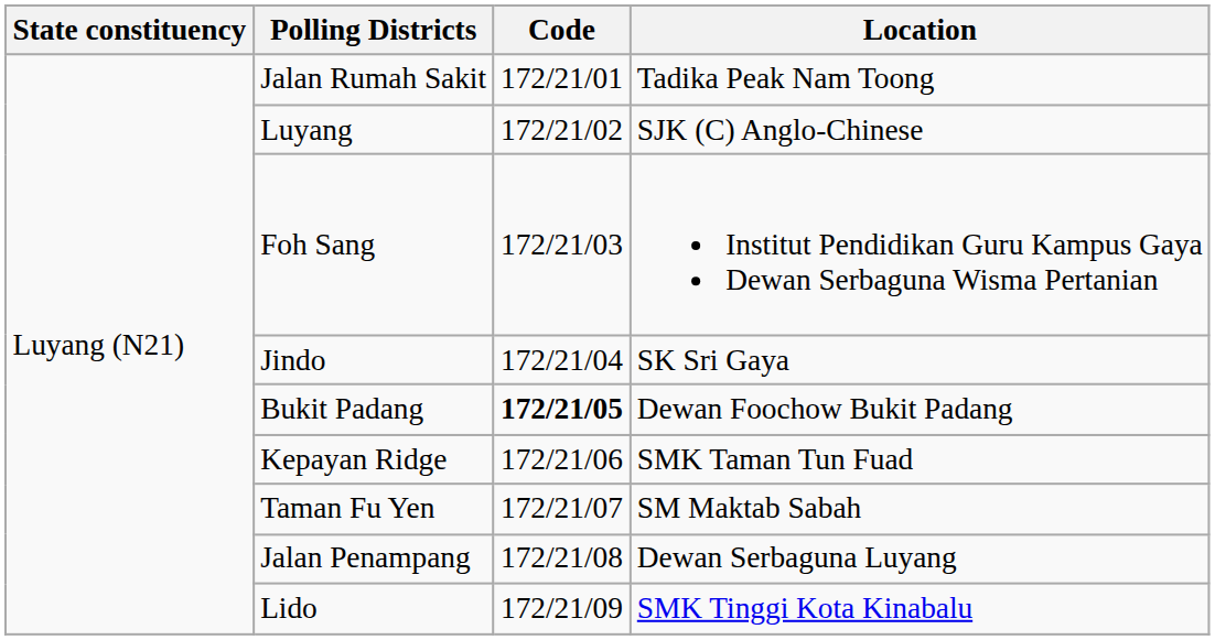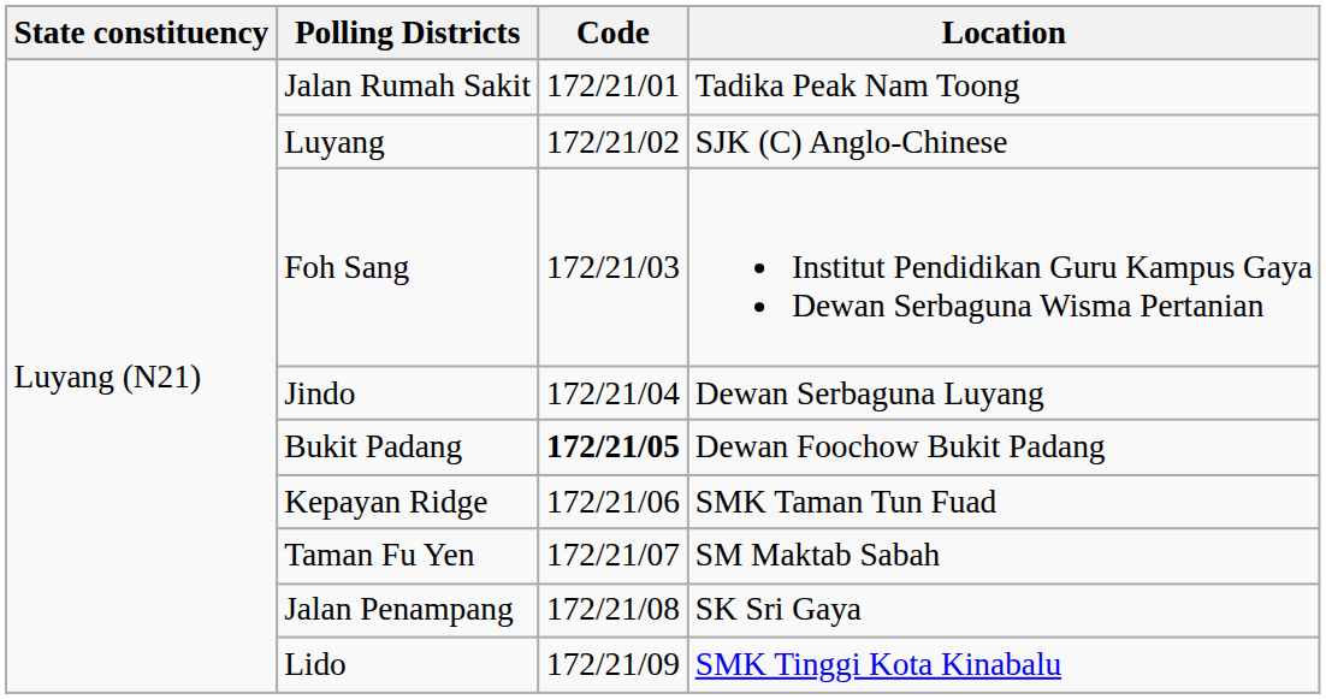Jindo | Location: SK Sri Gaya -> Dewan Serbaguna Luyang
Jalan Penampang | Location: Dewan Serbaguna Luyang -> SK Sri Gaya
